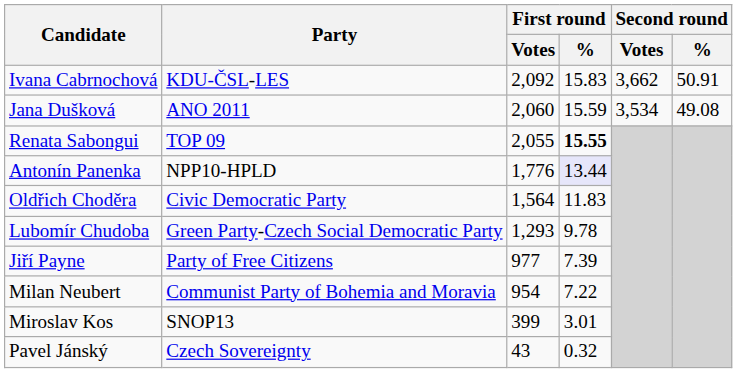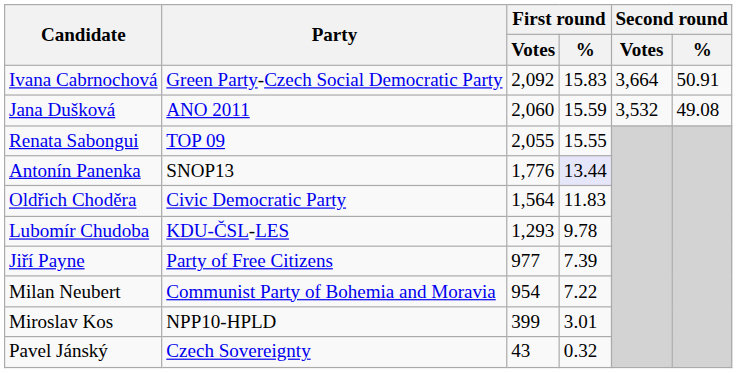Ivana Cabrnochová | Party: KDU-ČSL-LES -> Green Party-Czech Social Democratic Party
Ivana Cabrnochová | Second round / Votes: 3,662 -> 3,664
Jana Dušková | Second round / Votes: 3,534 -> 3,532
Renata Sabongui | First round / %: bold -> normal
Antonín Panenka | Party: NPP10-HPLD -> SNOP13
Lubomír Chudoba | Party: Green Party-Czech Social Democratic Party -> KDU-ČSL-LES
Miroslav Kos | Party: SNOP13 -> NPP10-HPLD
